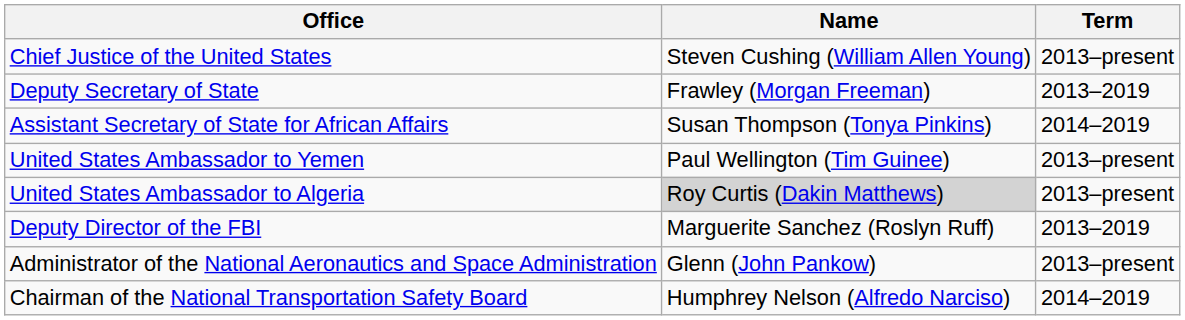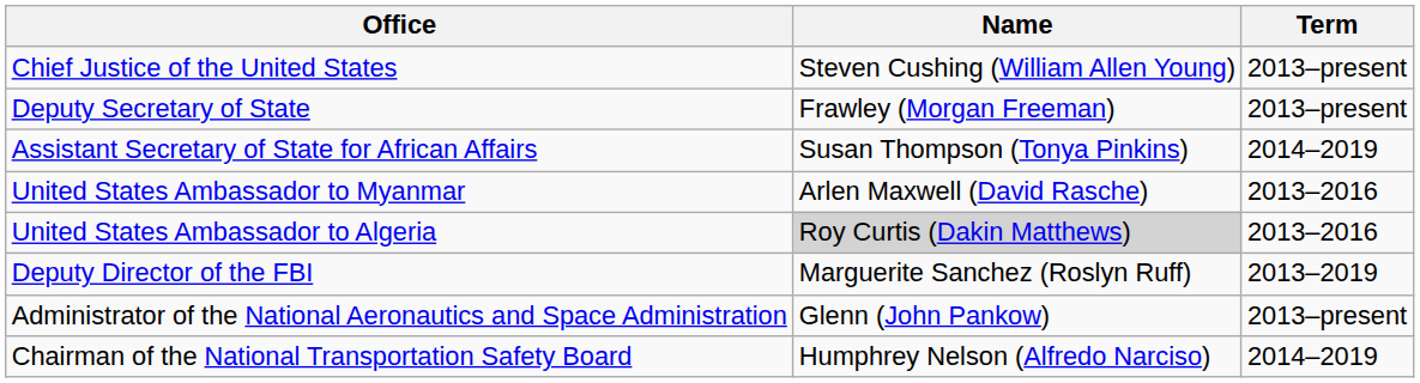Deputy Secretary of State | Term: 2013–2019 -> 2013–present
- row: United States Ambassador to Yemen | Paul Wellington (Tim Guinee) | 2013–present
+ row: United States Ambassador to Myanmar | Arlen Maxwell (David Rasche) | 2013–2016
United States Ambassador to Algeria | Term: 2013–present -> 2013–2016
